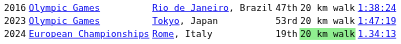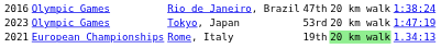European Championships | column 1: 2024 -> 2021
